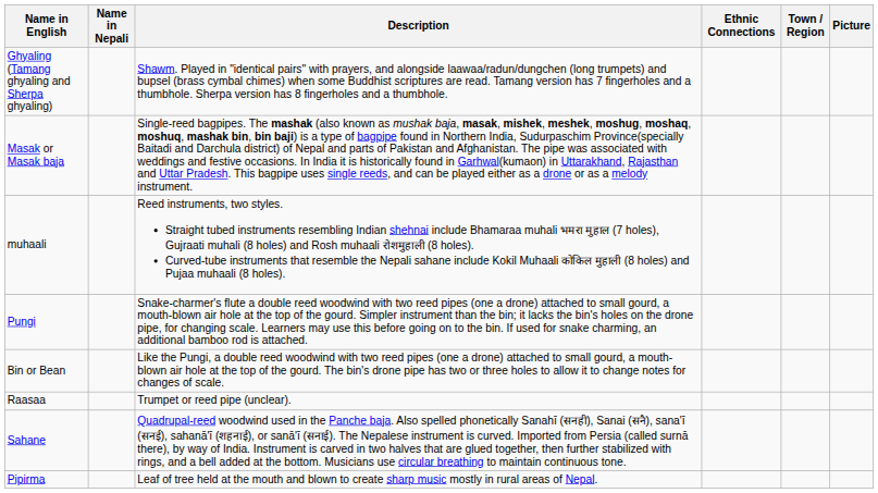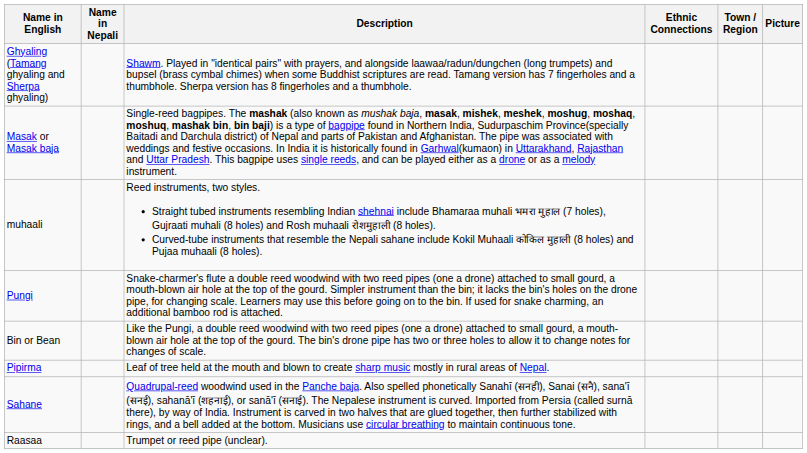rows swapped: Raasaa <-> Pipirma
